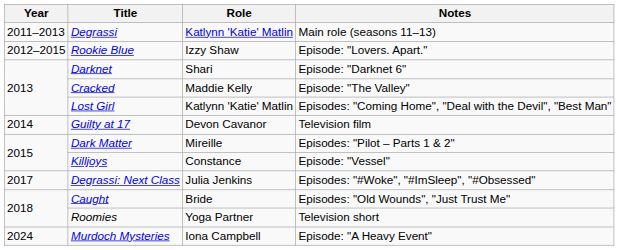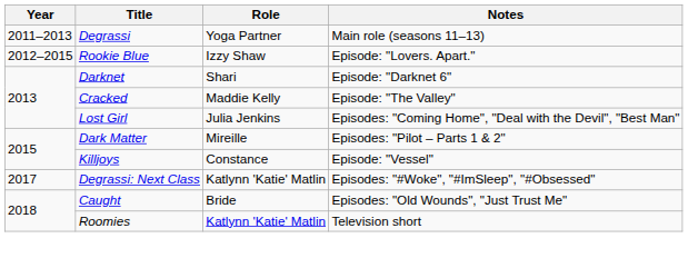Degrassi | Role: Katlynn 'Katie' Matlin -> Yoga Partner
Lost Girl | Role: Katlynn 'Katie' Matlin -> Julia Jenkins
- row: 2014 | Guilty at 17 | Devon Cavanor | Television film
Degrassi: Next Class | Role: Julia Jenkins -> Katlynn 'Katie' Matlin
Roomies | Role: Yoga Partner -> Katlynn 'Katie' Matlin
- row: 2024 | Murdoch Mysteries | Iona Campbell | Episode: "A Heavy Event"
